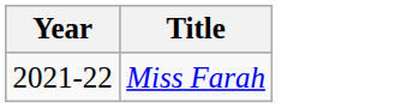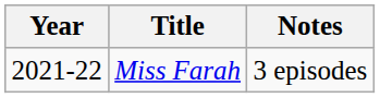+ column: Notes | 3 episodes
